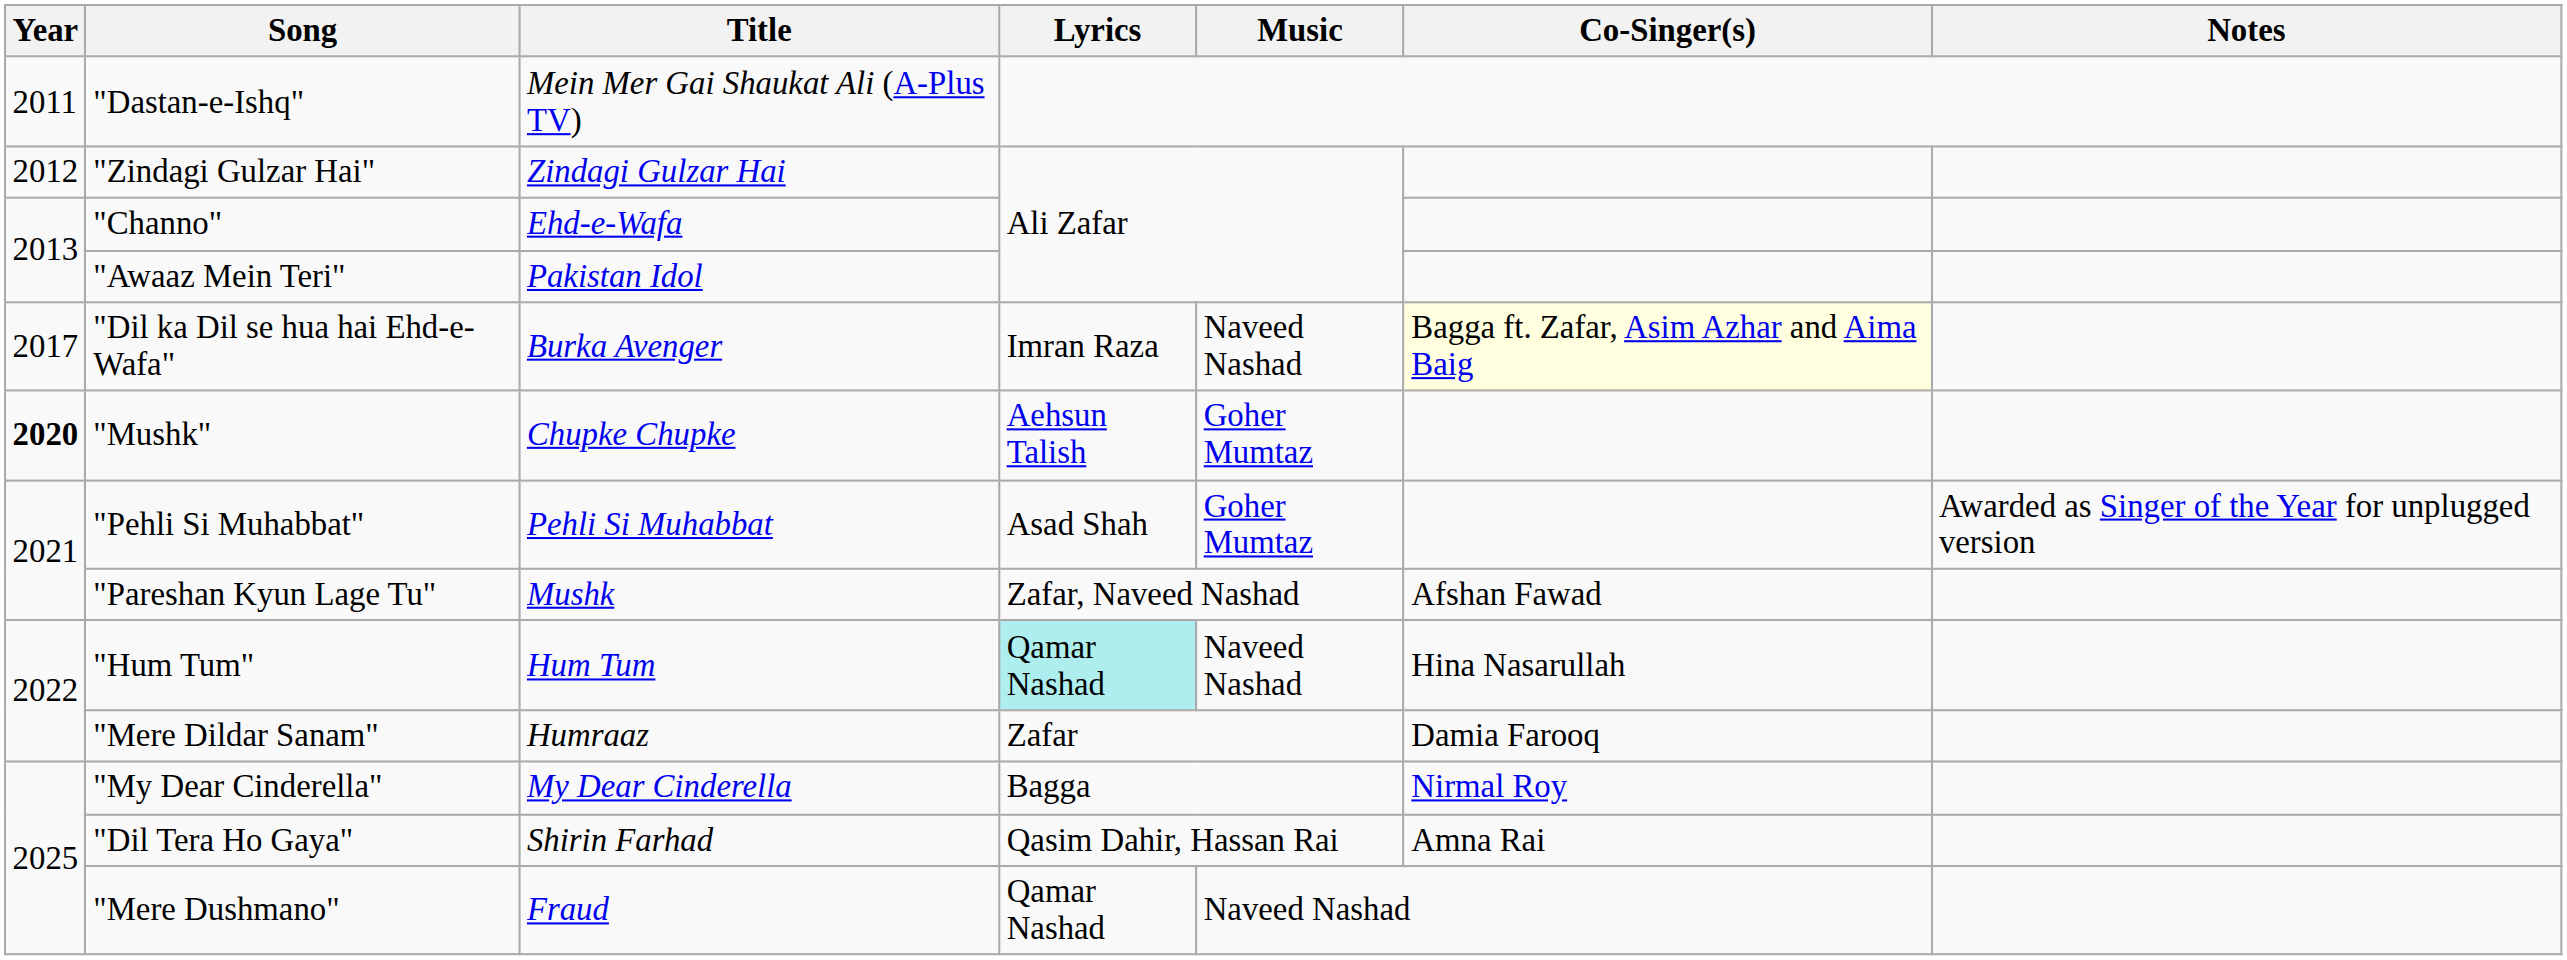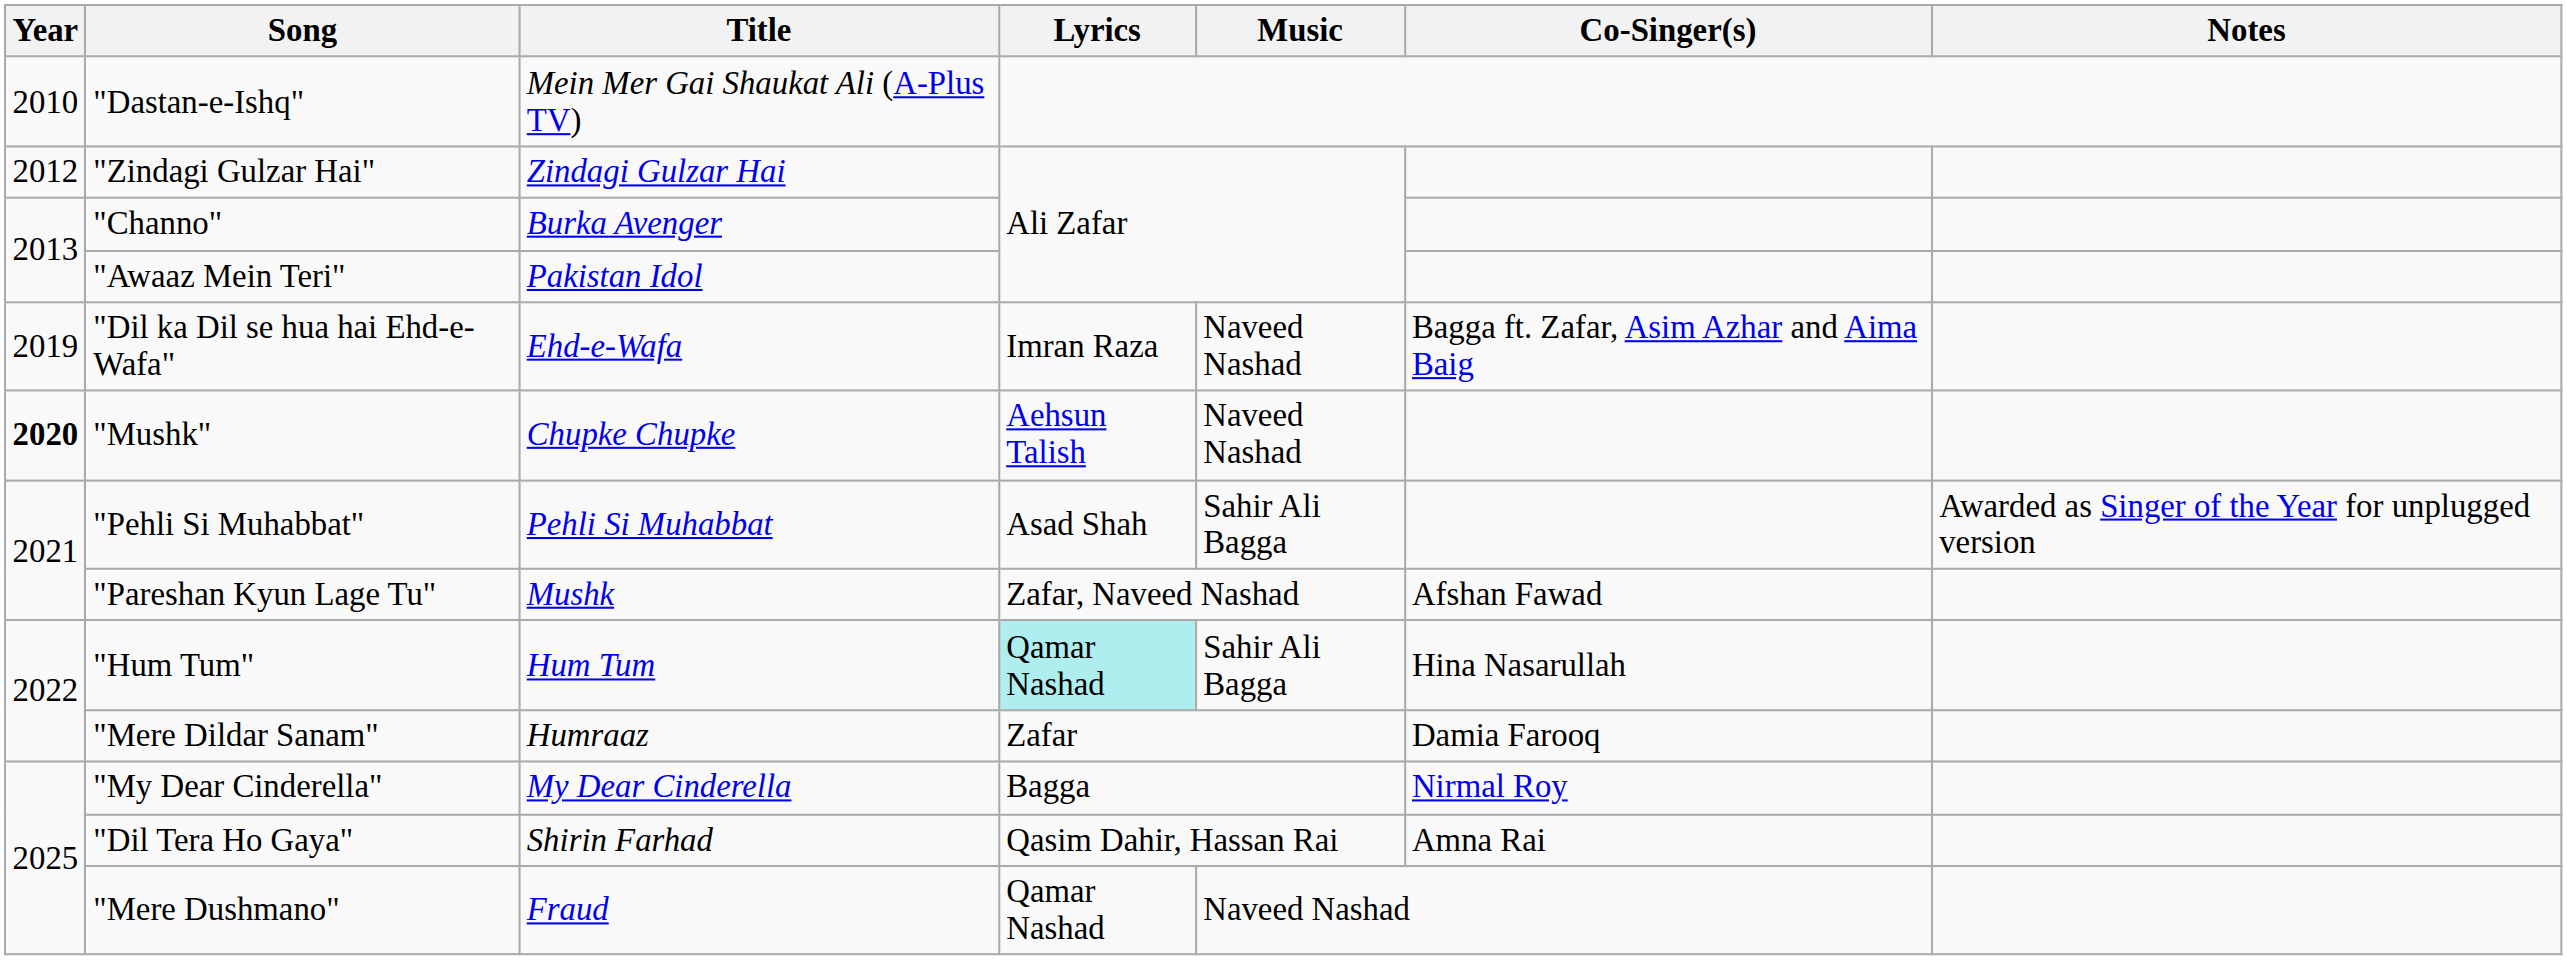"Dastan-e-Ishq" | Year: 2011 -> 2010
"Channo" | Title: Ehd-e-Wafa -> Burka Avenger
"Dil ka Dil se hua hai Ehd-e-Wafa" | Year: 2017 -> 2019
"Dil ka Dil se hua hai Ehd-e-Wafa" | Title: Burka Avenger -> Ehd-e-Wafa
"Dil ka Dil se hua hai Ehd-e-Wafa" | Co-Singer(s): lightyellow background -> no background
"Mushk" | Music: Goher Mumtaz -> Naveed Nashad
"Pehli Si Muhabbat" | Music: Goher Mumtaz -> Sahir Ali Bagga
"Hum Tum" | Music: Naveed Nashad -> Sahir Ali Bagga
